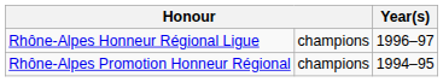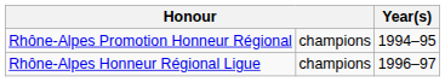rows swapped: Rhône-Alpes Honneur Régional Ligue <-> Rhône-Alpes Promotion Honneur Régional
